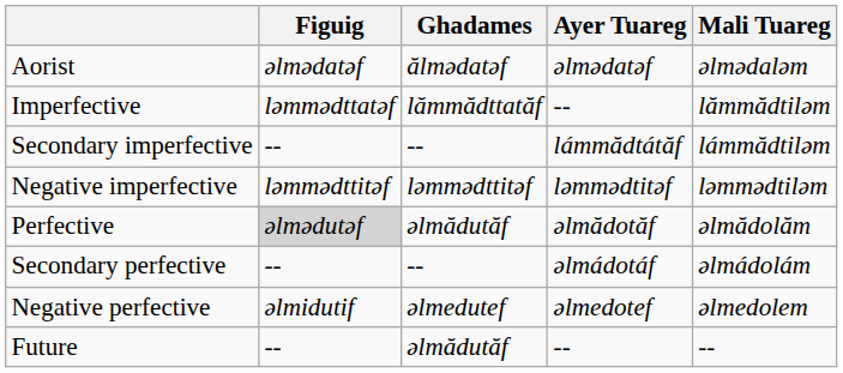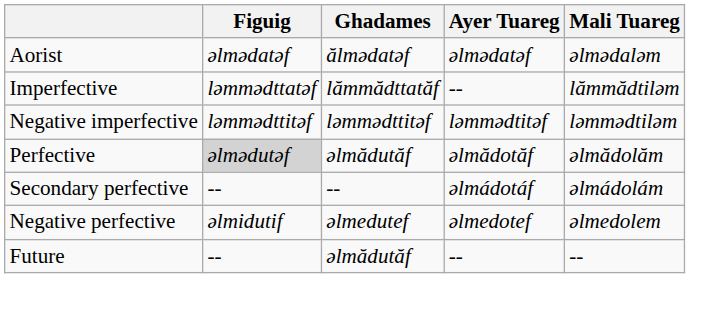- row: Secondary imperfective | -- | -- | lámmădtátăf | lámmădtiləm
